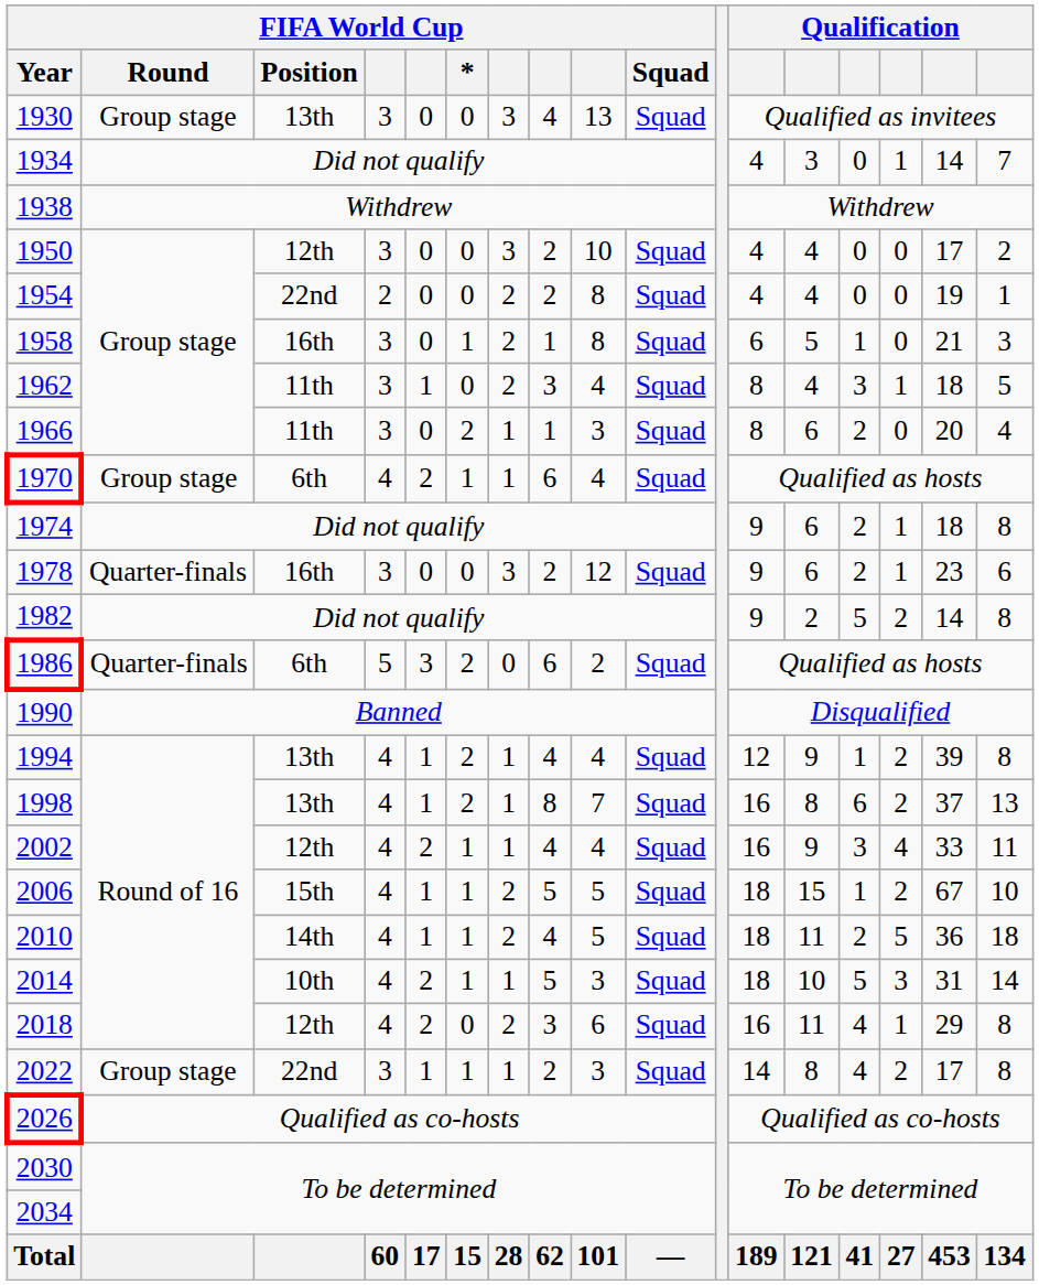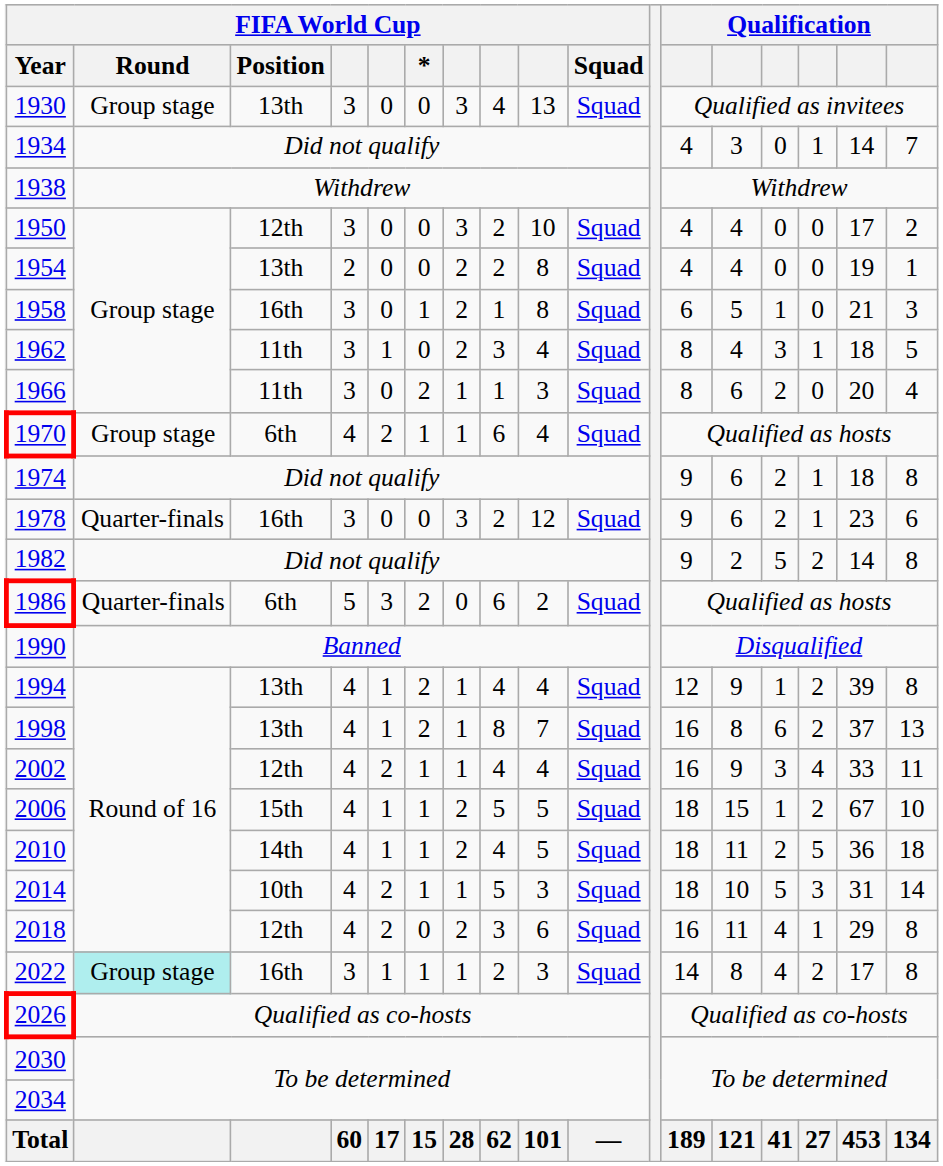1954 | FIFA World Cup / Position: 22nd -> 13th
2022 | FIFA World Cup / Round: no background -> paleturquoise background
2022 | FIFA World Cup / Position: 22nd -> 16th
